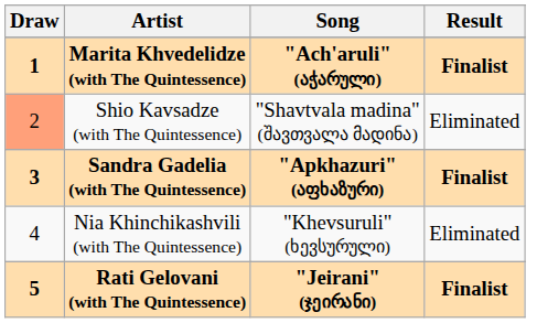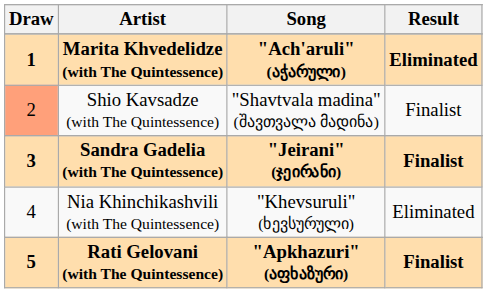Marita Khvedelidze (with The Quintessence) | Result: Finalist -> Eliminated
Shio Kavsadze (with The Quintessence) | Result: Eliminated -> Finalist
Sandra Gadelia (with The Quintessence) | Song: "Apkhazuri" (აფხაზური) -> "Jeirani" (ჯეირანი)
Rati Gelovani (with The Quintessence) | Song: "Jeirani" (ჯეირანი) -> "Apkhazuri" (აფხაზური)
